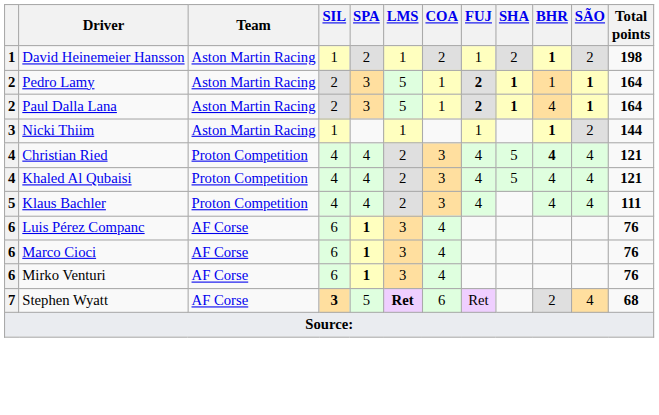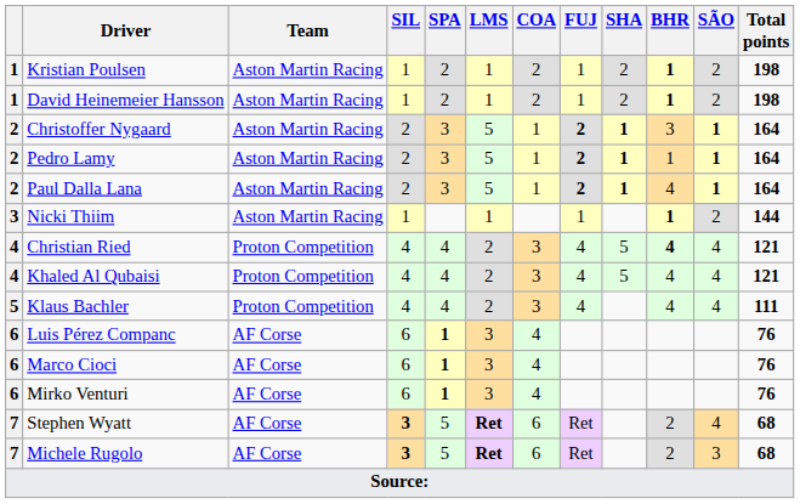+ row: 1 | Kristian Poulsen | Aston Martin Racing | 1 | 2 | 1 | 2 | 1 | 2 | 1 | 2 | 198
+ row: 2 | Christoffer Nygaard | Aston Martin Racing | 2 | 3 | 5 | 1 | 2 | 1 | 3 | 1 | 164
+ row: 7 | Michele Rugolo | AF Corse | 3 | 5 | Ret | 6 | Ret | 2 | 3 | 68
